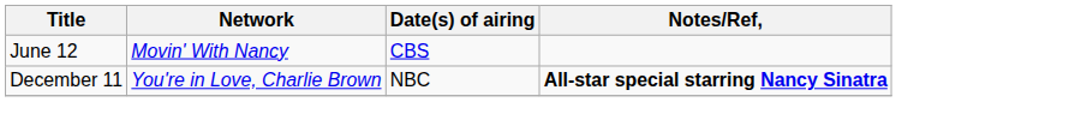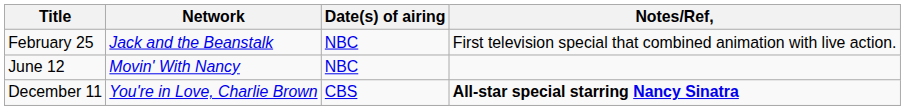+ row: February 25 | Jack and the Beanstalk | NBC | First television special that combined animation with live action.
June 12 | Date(s) of airing: CBS -> NBC
December 11 | Date(s) of airing: NBC -> CBS
